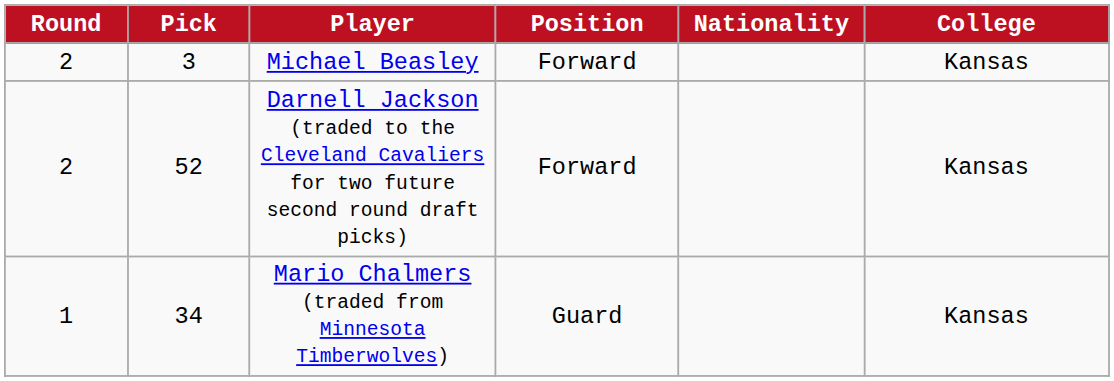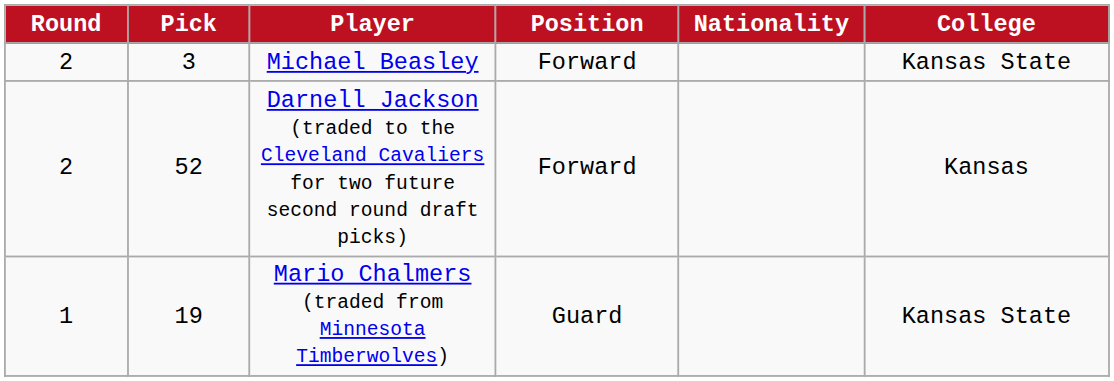Michael Beasley | College: Kansas -> Kansas State
Mario Chalmers (traded from Minnesota Timberwolves) | Pick: 34 -> 19
Mario Chalmers (traded from Minnesota Timberwolves) | College: Kansas -> Kansas State
